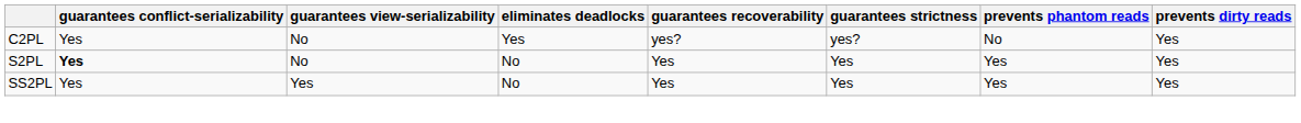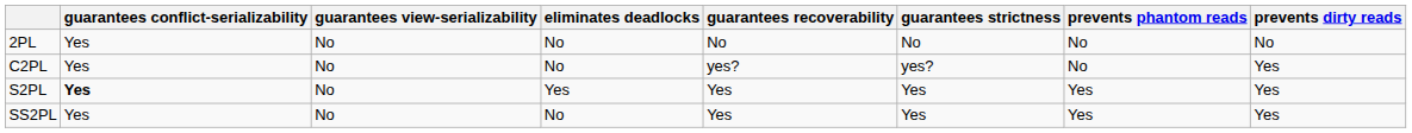+ row: 2PL | Yes | No | No | No | No | No | No
C2PL | eliminates deadlocks: Yes -> No
S2PL | eliminates deadlocks: No -> Yes
SS2PL | guarantees view-serializability: Yes -> No
